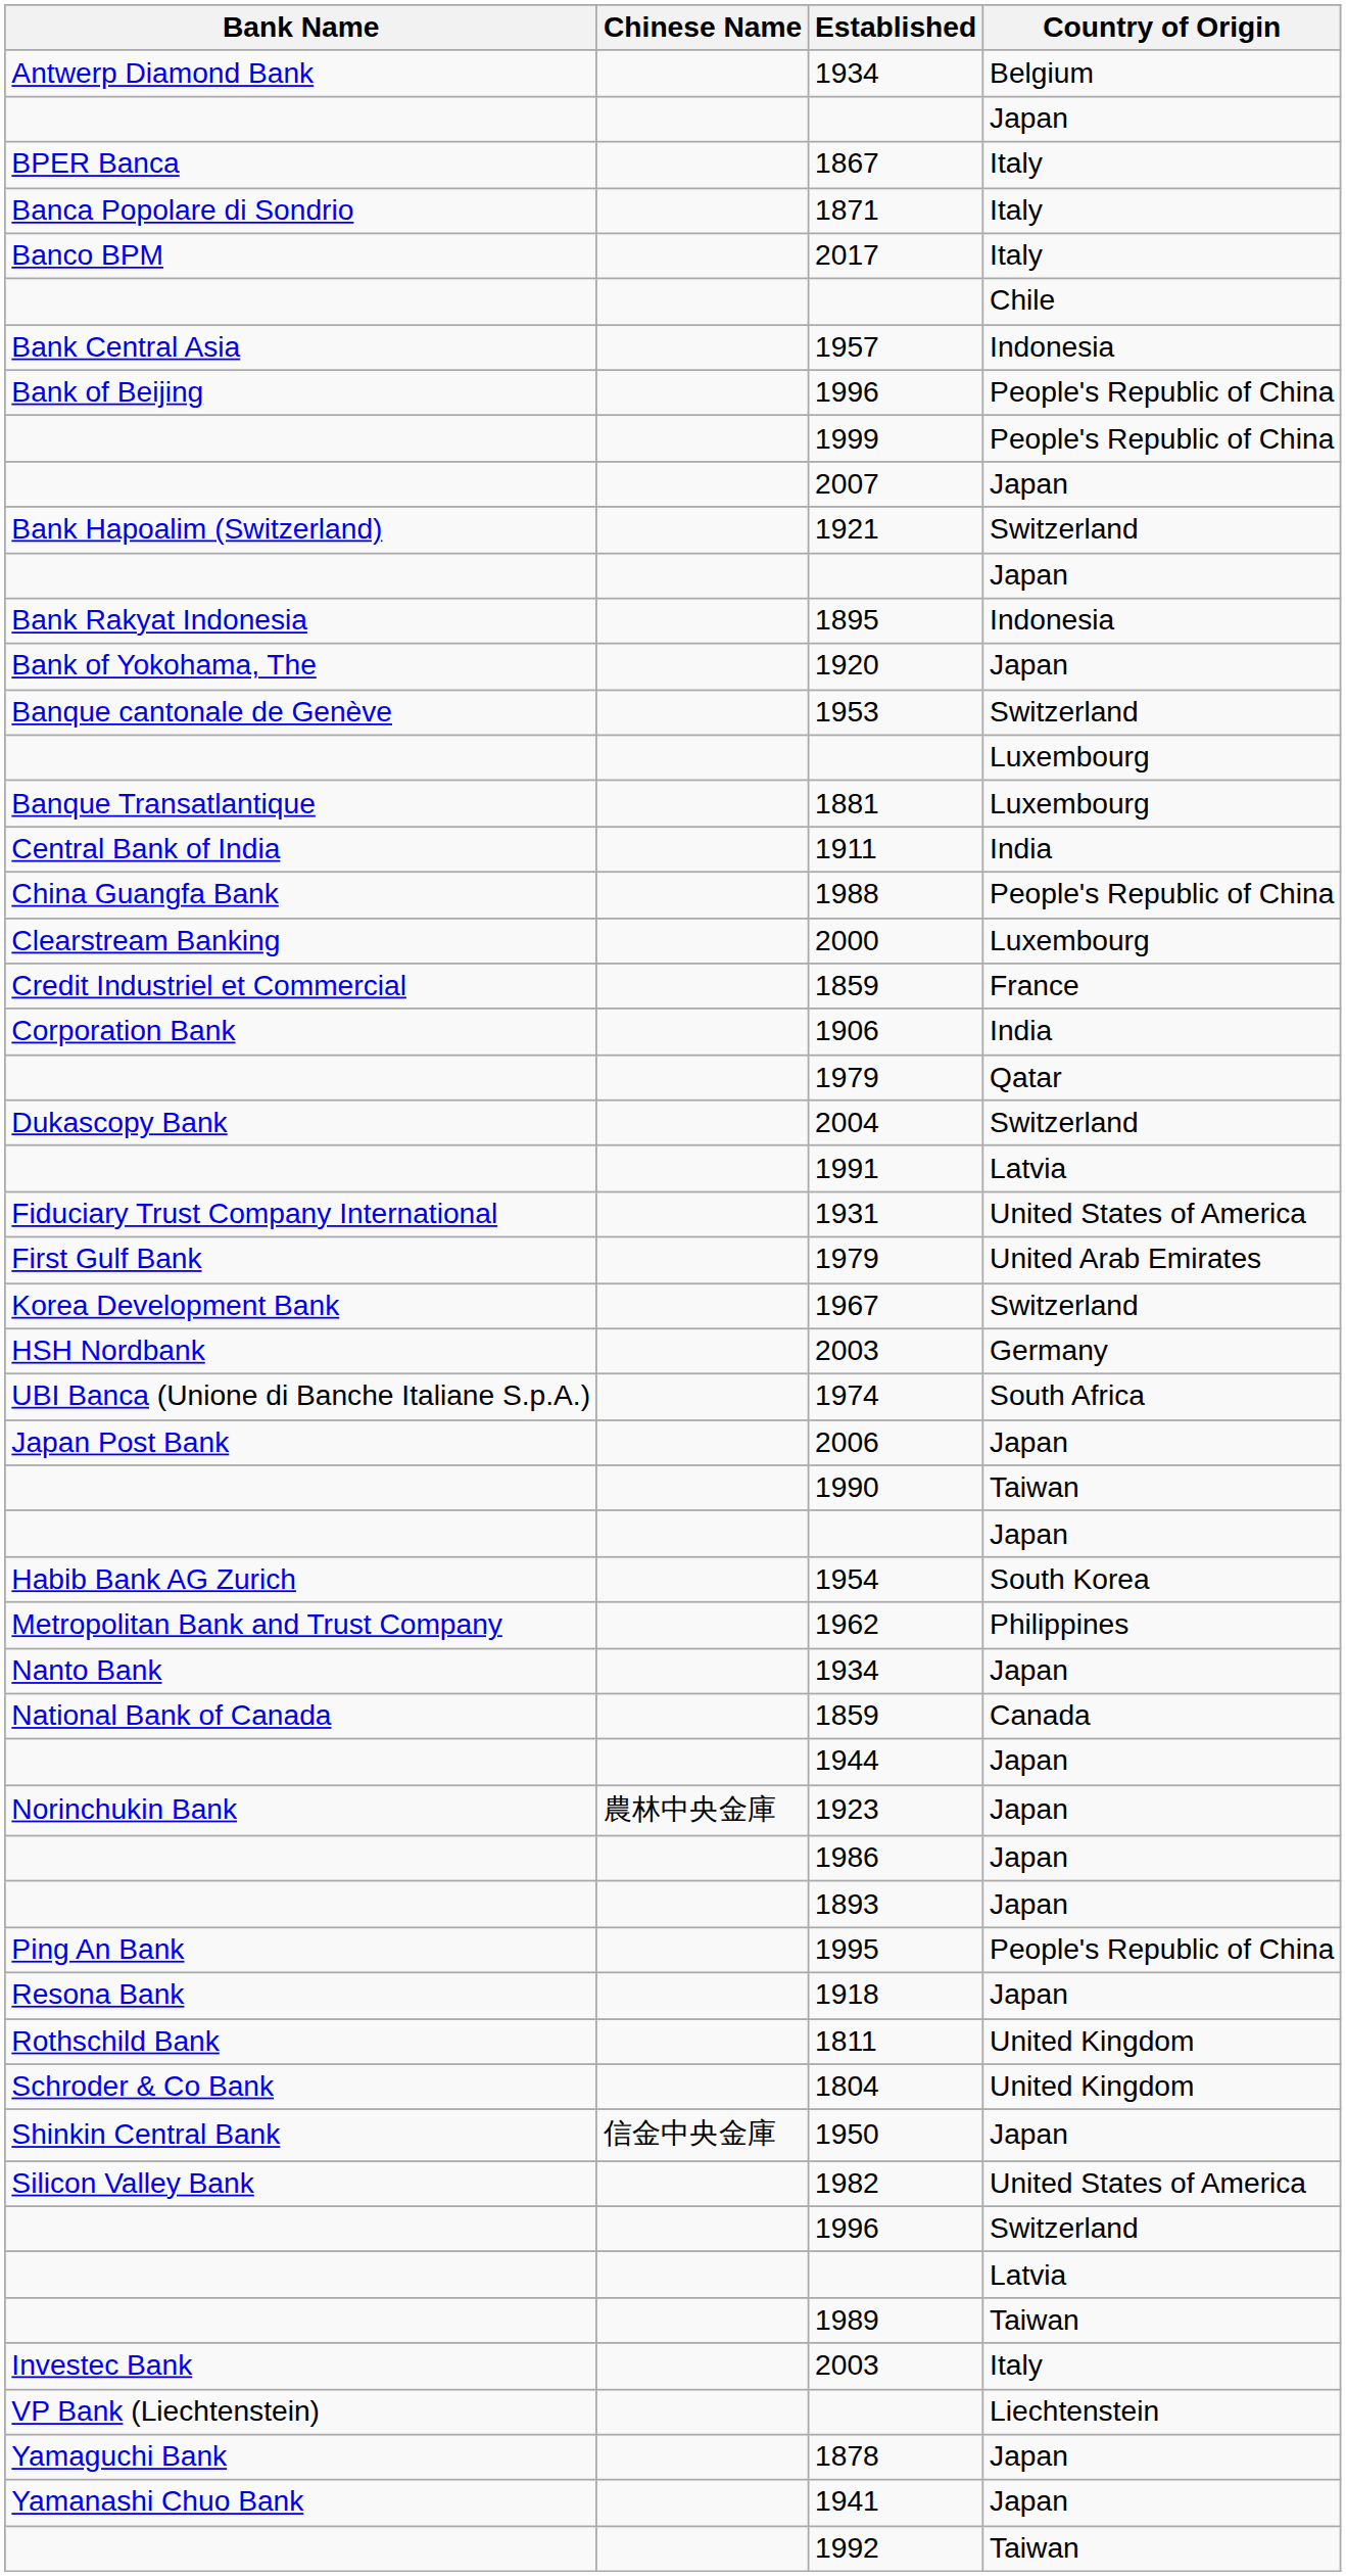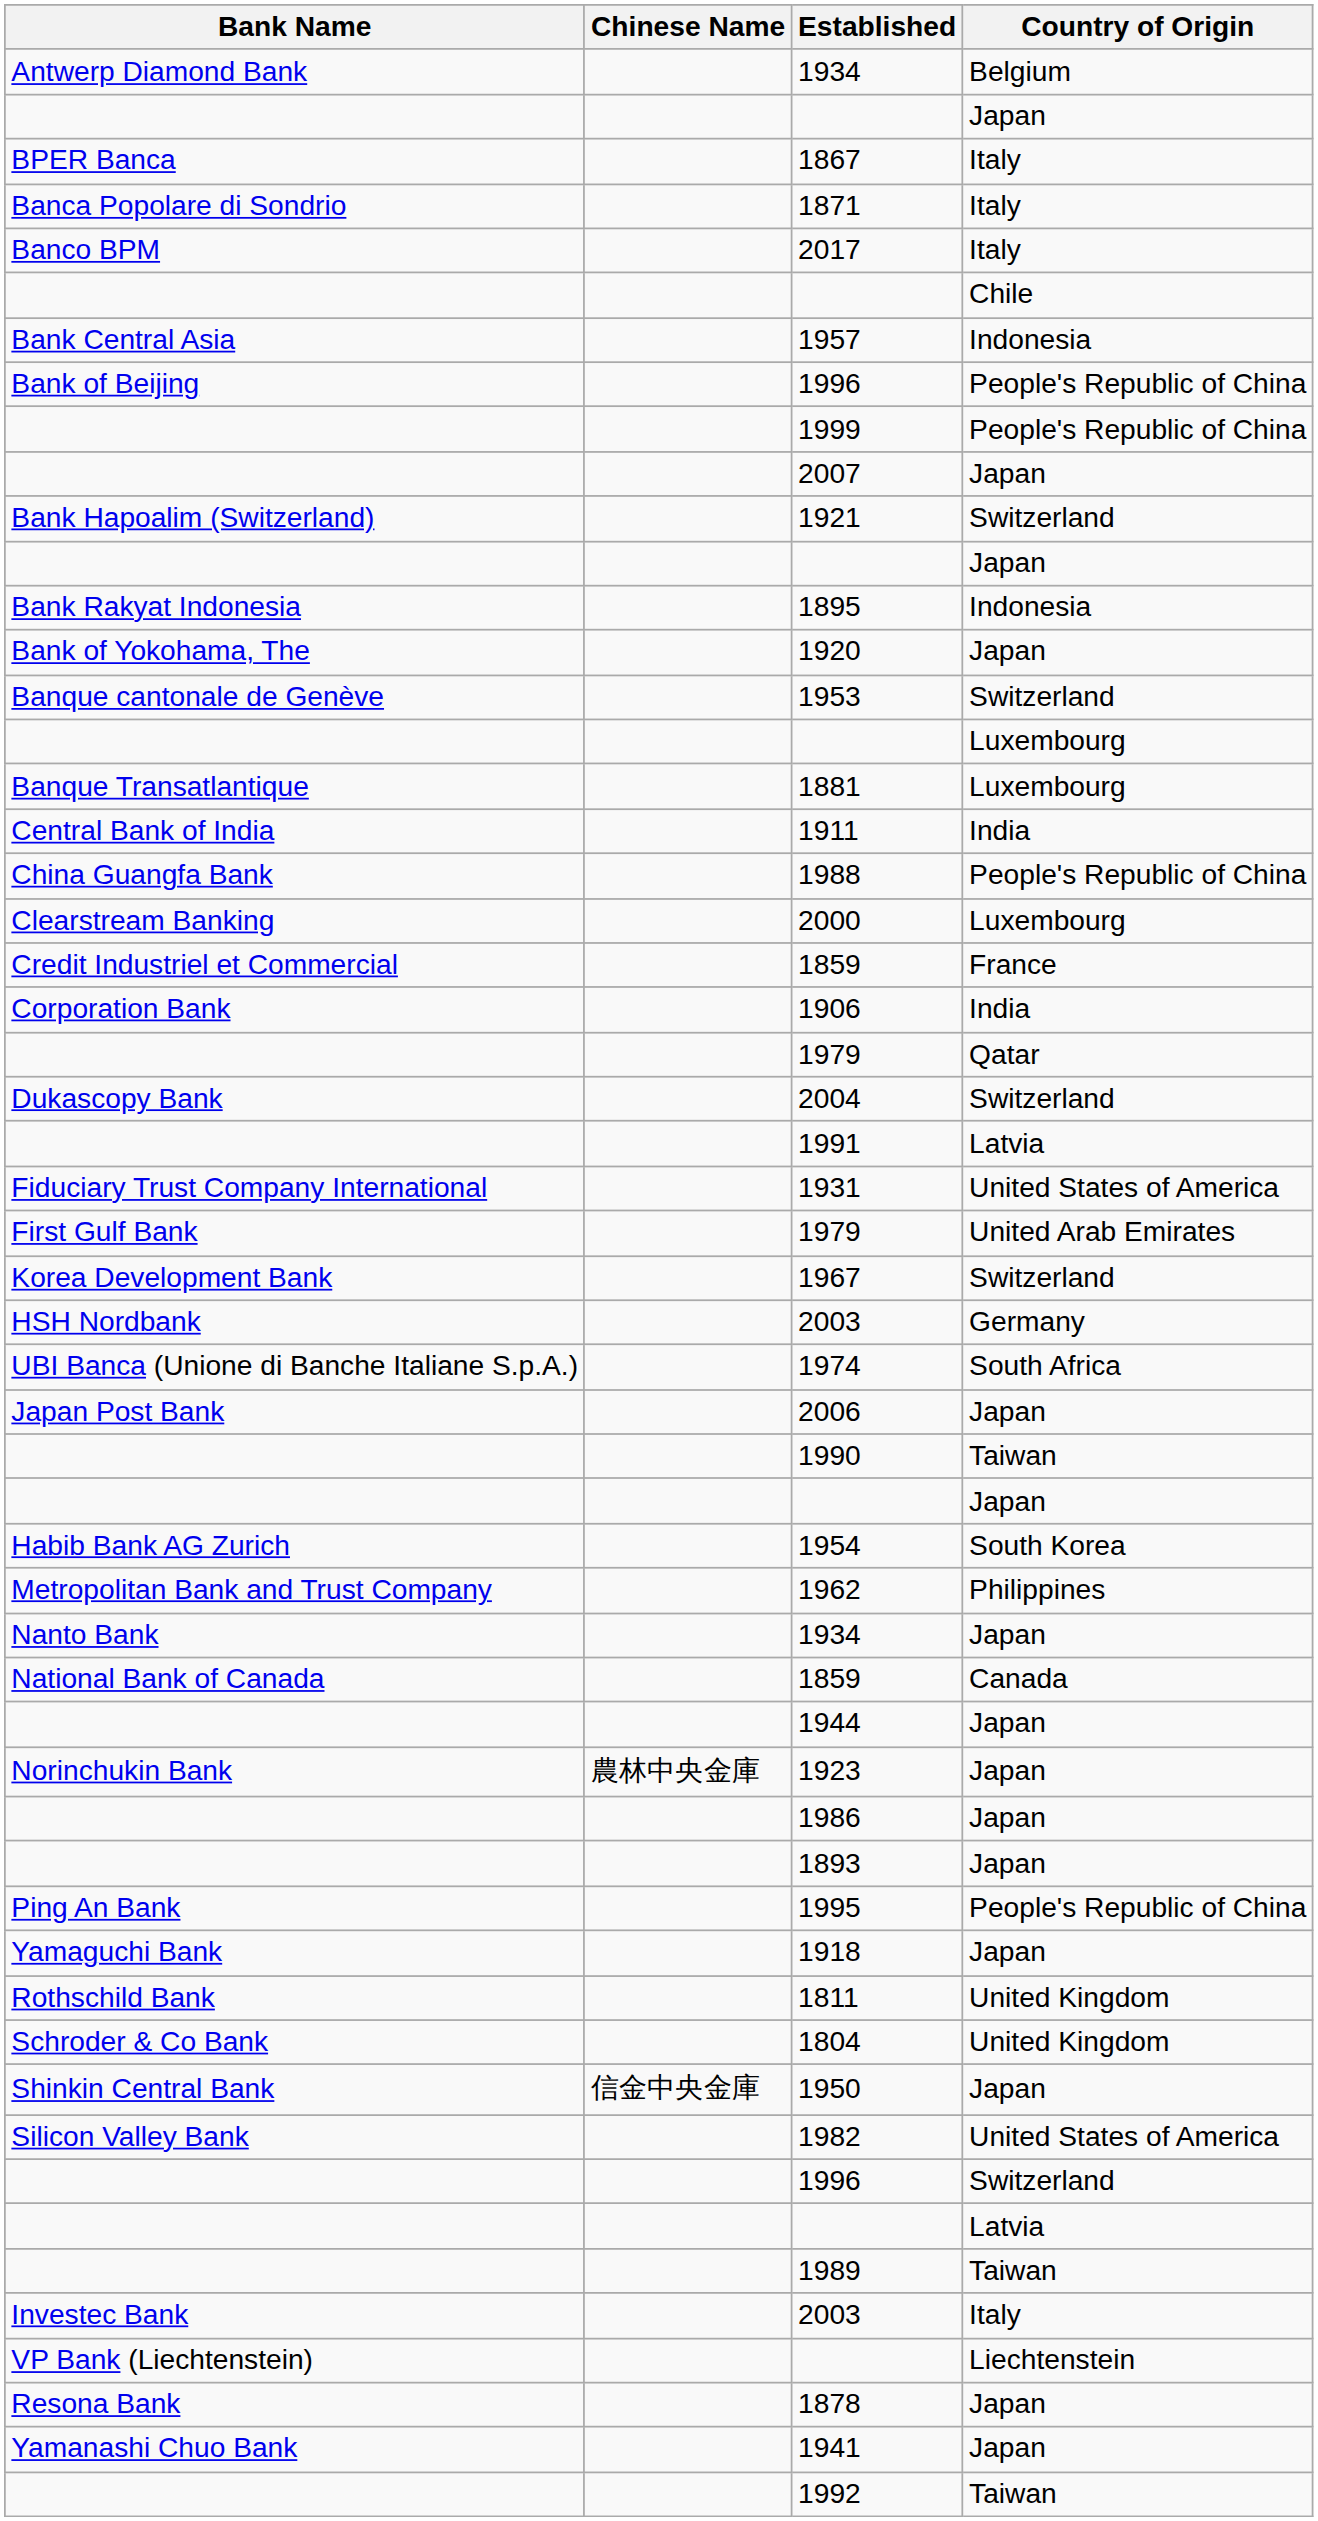1918 | Bank Name: Resona Bank -> Yamaguchi Bank
1878 | Bank Name: Yamaguchi Bank -> Resona Bank
